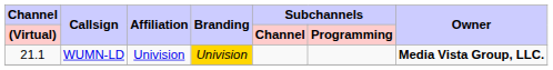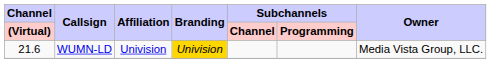WUMN-LD | Channel / (Virtual): 21.1 -> 21.6
WUMN-LD | Owner: bold -> normal
